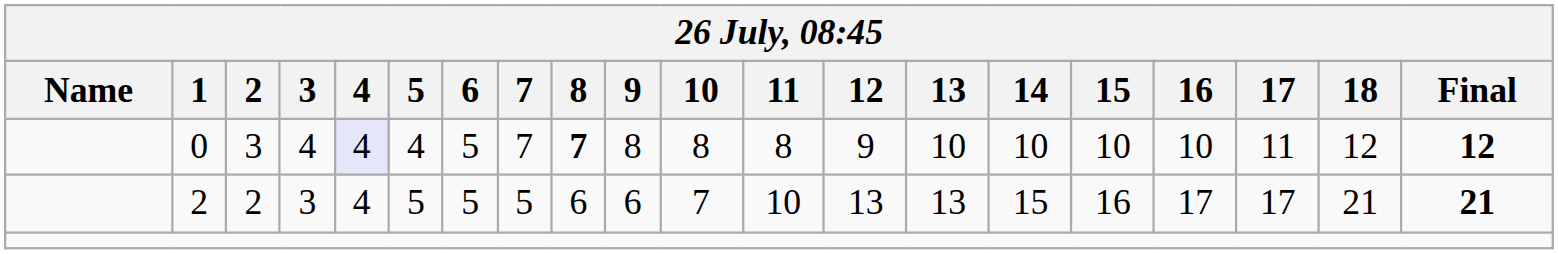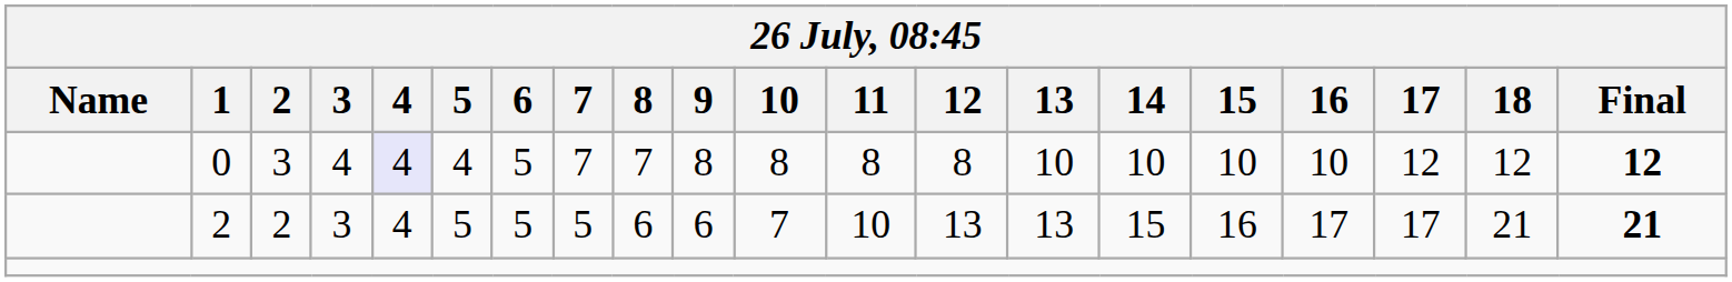0 | 8: bold -> normal
0 | 12: 9 -> 8
0 | 17: 11 -> 12
